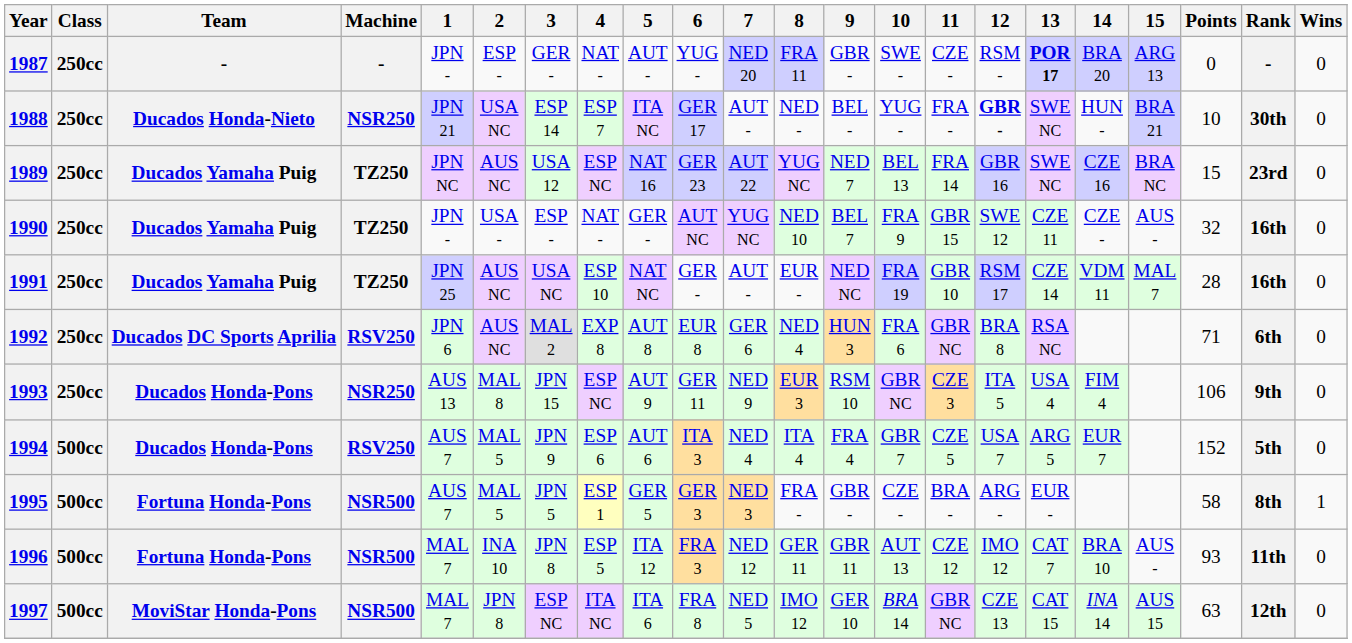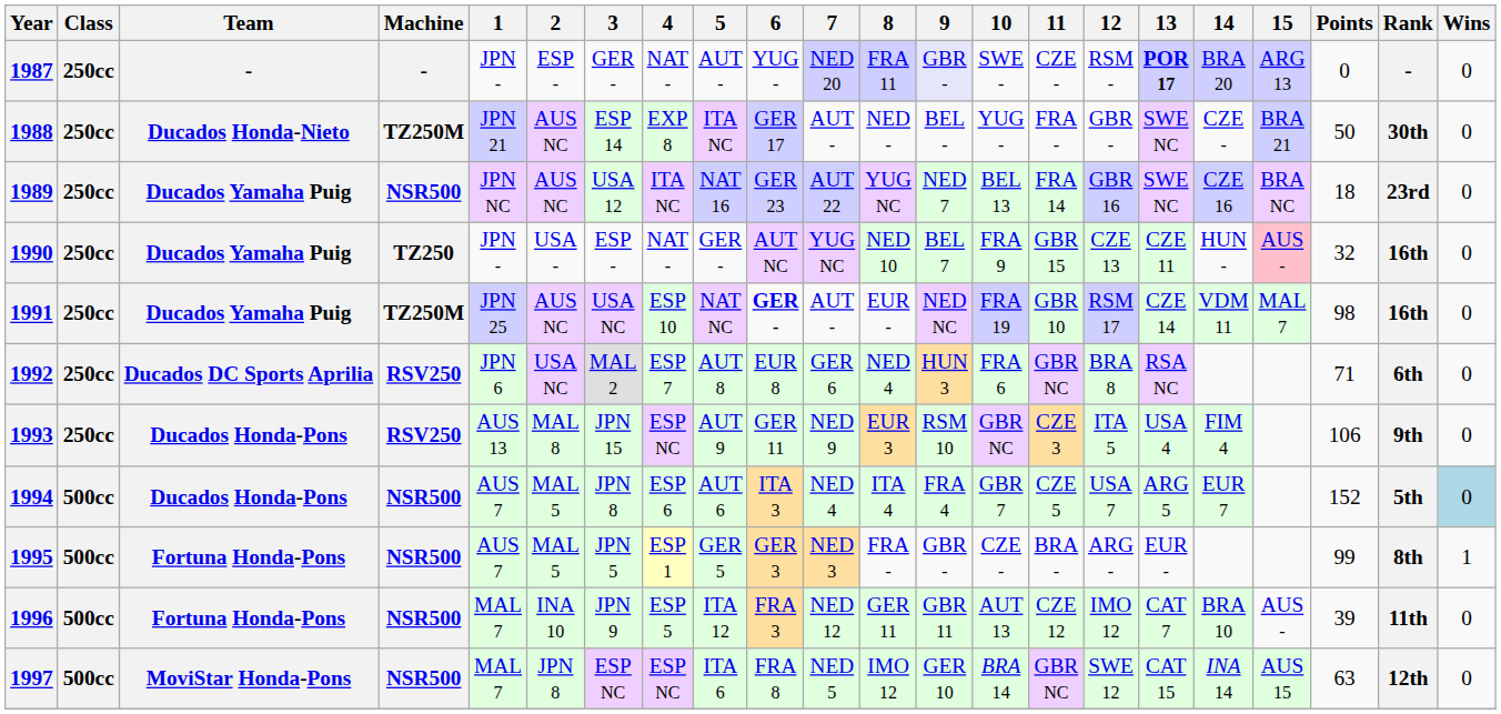1987 | 9: no background -> lavender background
1988 | Machine: NSR250 -> TZ250M
1988 | 2: USA NC -> AUS NC
1988 | 4: ESP 7 -> EXP 8
1988 | 12: bold -> normal
1988 | 14: HUN - -> CZE -
1988 | Points: 10 -> 50
1989 | Machine: TZ250 -> NSR500
1989 | 4: ESP NC -> ITA NC
1989 | Points: 15 -> 18
1990 | 12: SWE 12 -> CZE 13
1990 | 14: CZE - -> HUN -
1990 | 15: no background -> pink background
1991 | Machine: TZ250 -> TZ250M
1991 | 6: normal -> bold
1991 | Points: 28 -> 98
1992 | 2: AUS NC -> USA NC
1992 | 4: EXP 8 -> ESP 7
1993 | Machine: NSR250 -> RSV250
1994 | Machine: RSV250 -> NSR500
1994 | 3: JPN 9 -> JPN 8
1994 | Wins: no background -> lightblue background
1995 | Points: 58 -> 99
1996 | 3: JPN 8 -> JPN 9
1996 | Points: 93 -> 39
1997 | 4: ITA NC -> ESP NC
1997 | 12: CZE 13 -> SWE 12
